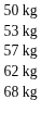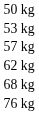+ row: 76 kg
